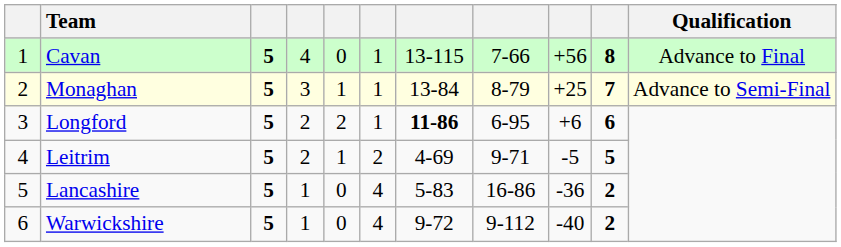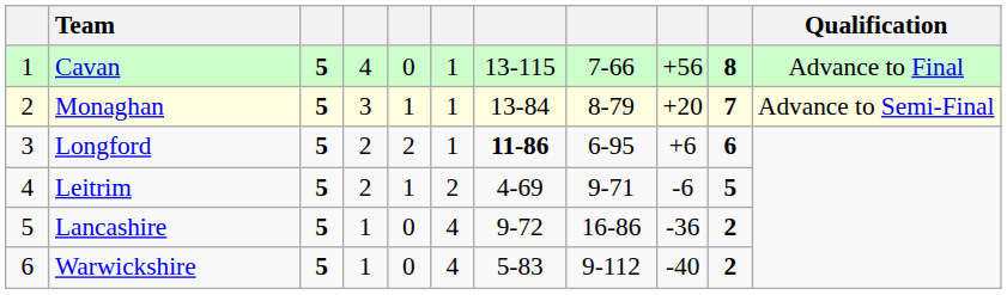Monaghan | column 9: +25 -> +20
Leitrim | column 9: -5 -> -6
Lancashire | column 7: 5-83 -> 9-72
Warwickshire | column 7: 9-72 -> 5-83
